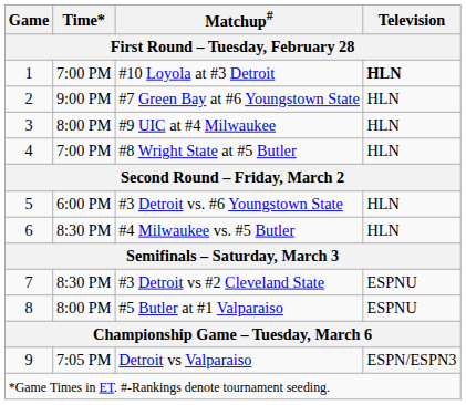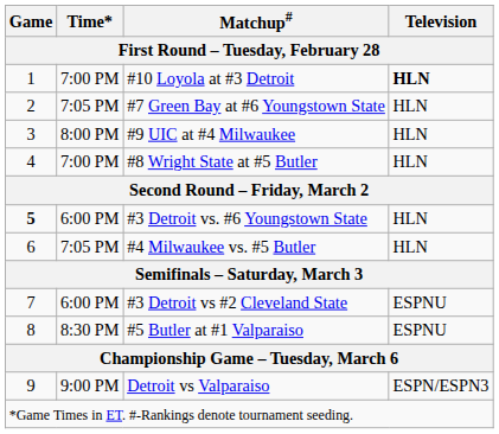#7 Green Bay at #6 Youngstown State | Time*: 9:00 PM -> 7:05 PM
#3 Detroit vs. #6 Youngstown State | Game: normal -> bold
#4 Milwaukee vs. #5 Butler | Time*: 8:30 PM -> 7:05 PM
#3 Detroit vs #2 Cleveland State | Time*: 8:30 PM -> 6:00 PM
#5 Butler at #1 Valparaiso | Time*: 8:00 PM -> 8:30 PM
Detroit vs Valparaiso | Time*: 7:05 PM -> 9:00 PM
